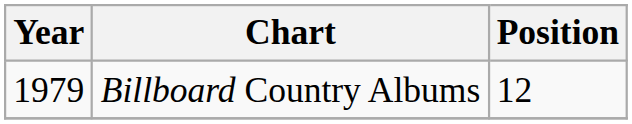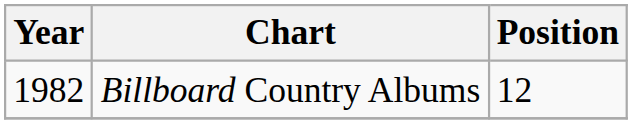Billboard Country Albums | Year: 1979 -> 1982
